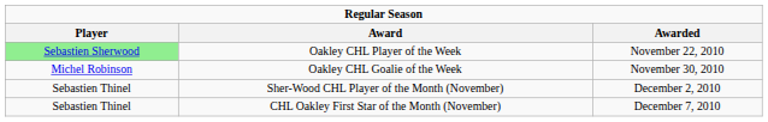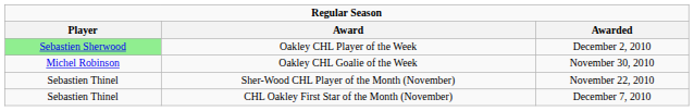Oakley CHL Player of the Week | Awarded: November 22, 2010 -> December 2, 2010
Sher-Wood CHL Player of the Month (November) | Awarded: December 2, 2010 -> November 22, 2010
